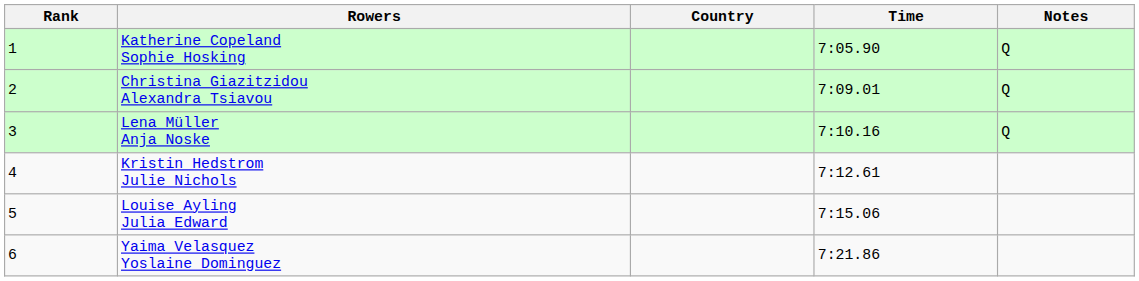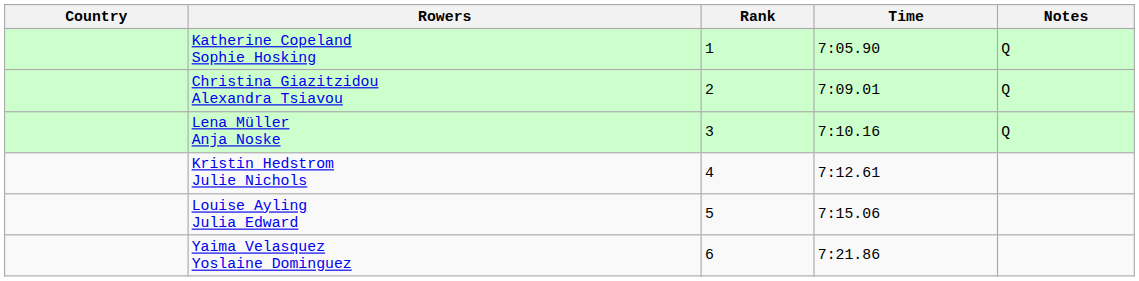columns swapped: Rank <-> Country
